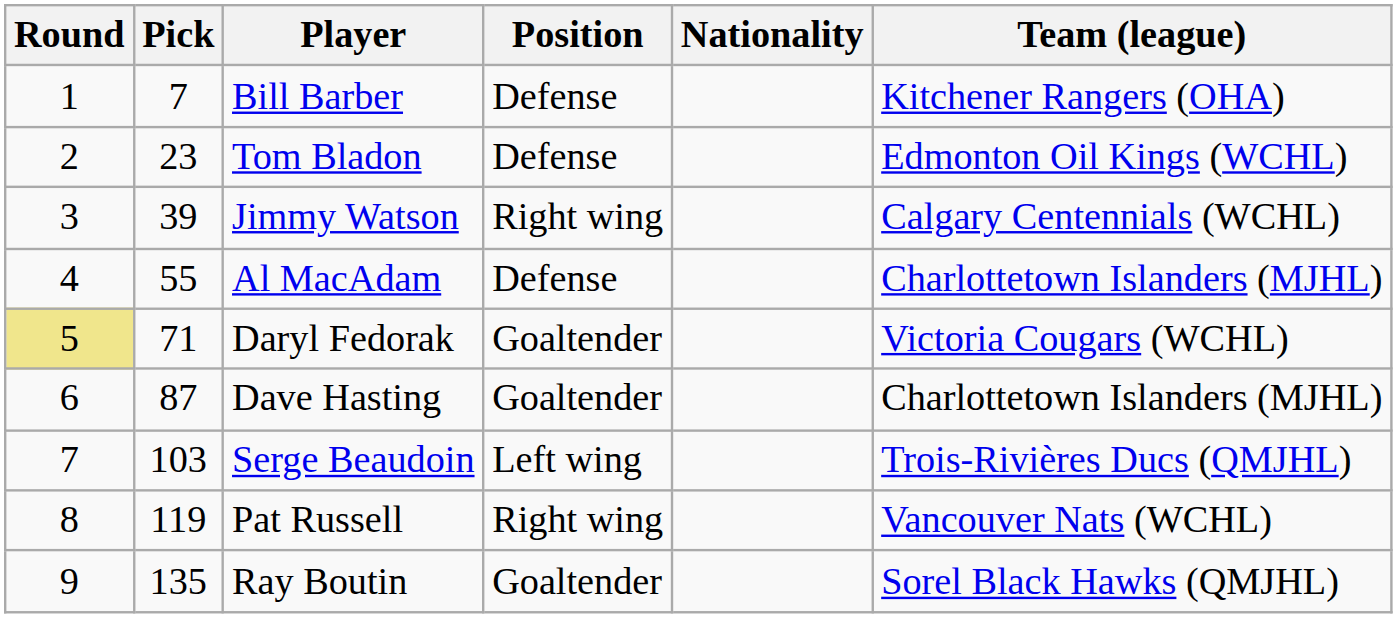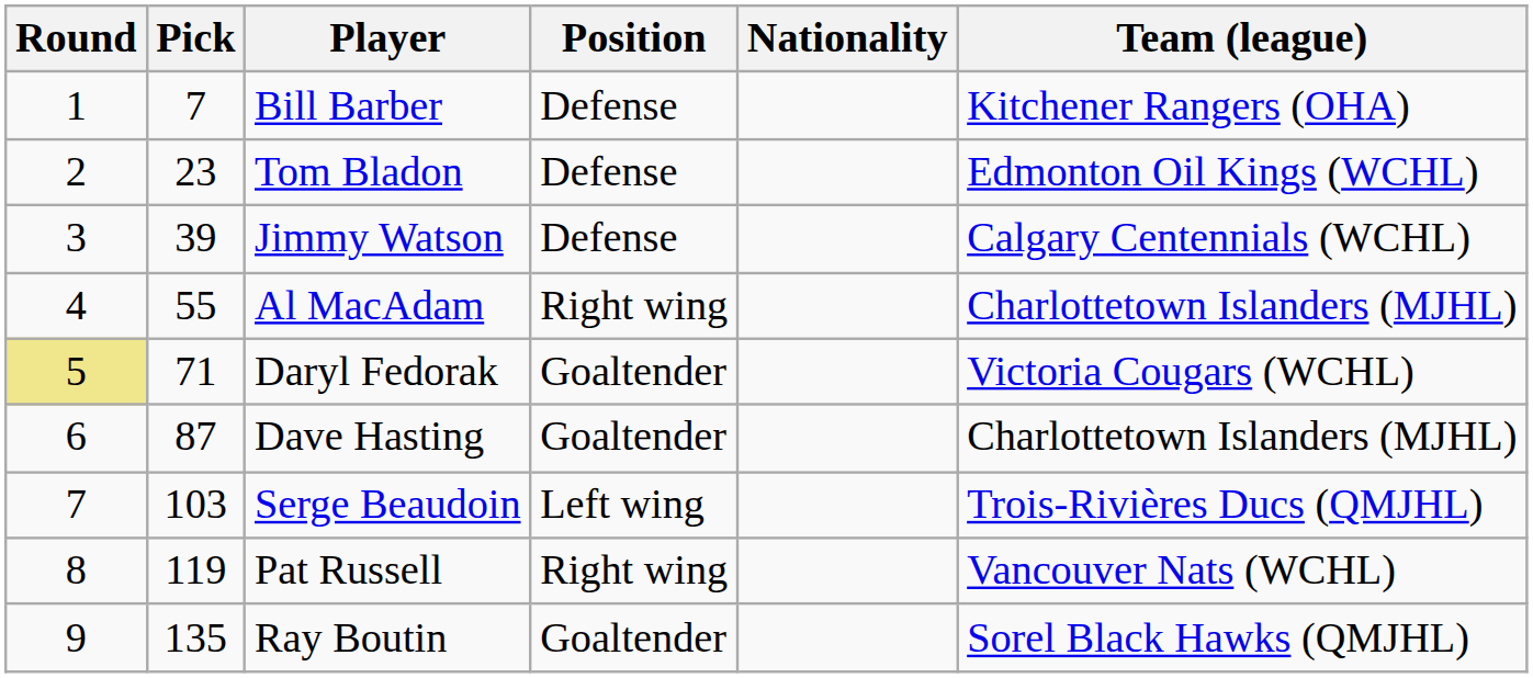Jimmy Watson | Position: Right wing -> Defense
Al MacAdam | Position: Defense -> Right wing
